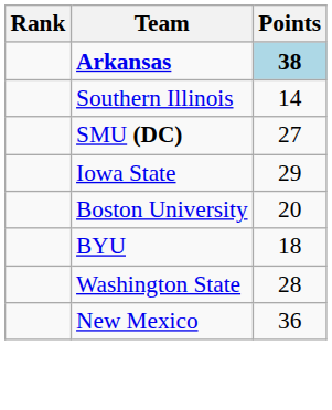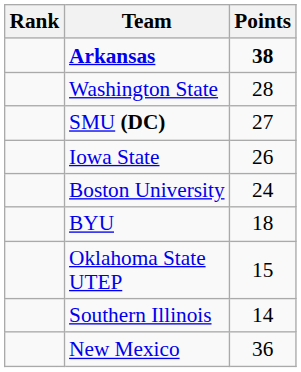Arkansas | Points: lightblue background -> no background
rows swapped: Washington State <-> Southern Illinois
Iowa State | Points: 29 -> 26
Boston University | Points: 20 -> 24
+ row: Oklahoma State UTEP | 15
